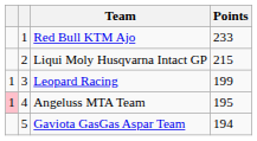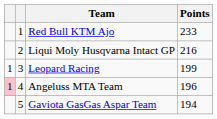Liqui Moly Husqvarna Intact GP | Points: 215 -> 216
Angeluss MTA Team | Points: 195 -> 196
